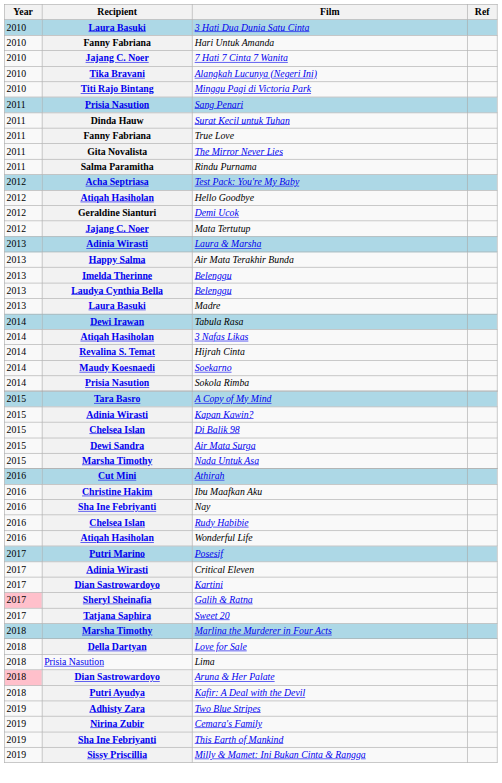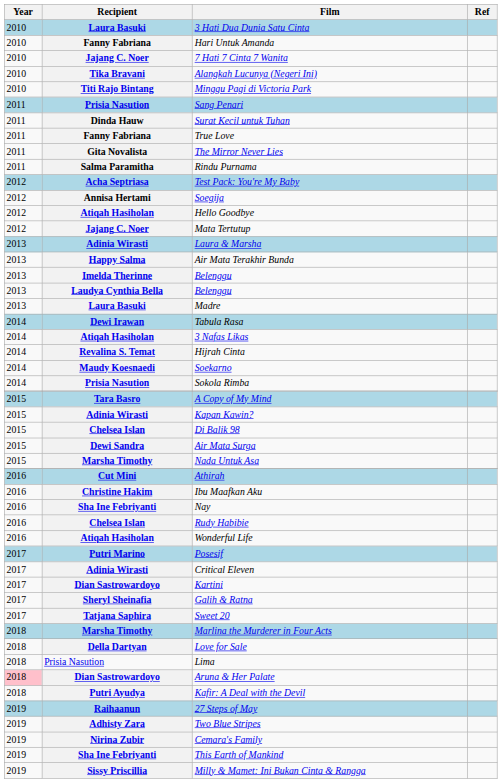+ row: 2012 | Annisa Hertami | Soegija
- row: 2012 | Geraldine Sianturi | Demi Ucok
Galih & Ratna | Year: pink background -> no background
+ row: 2019 | Raihaanun | 27 Steps of May
